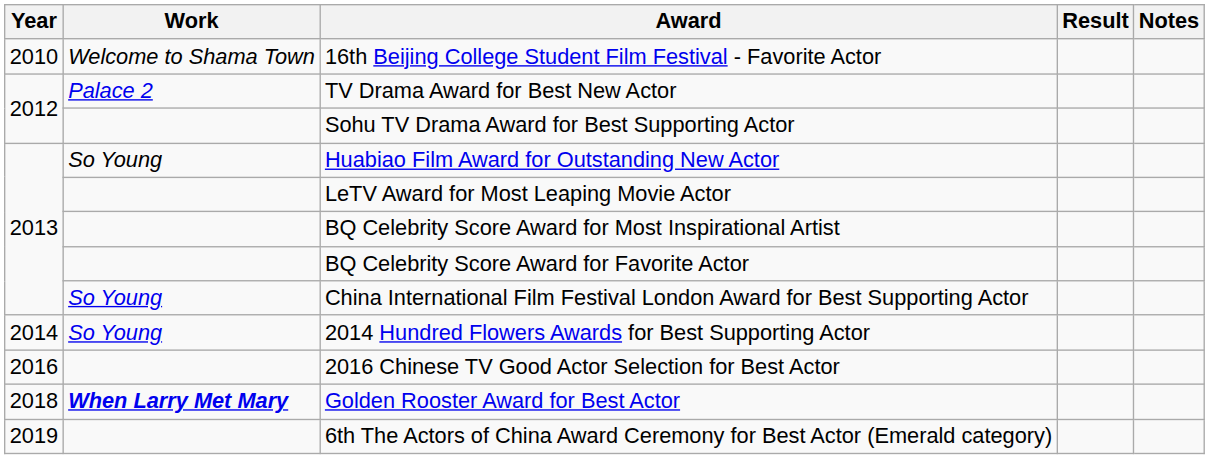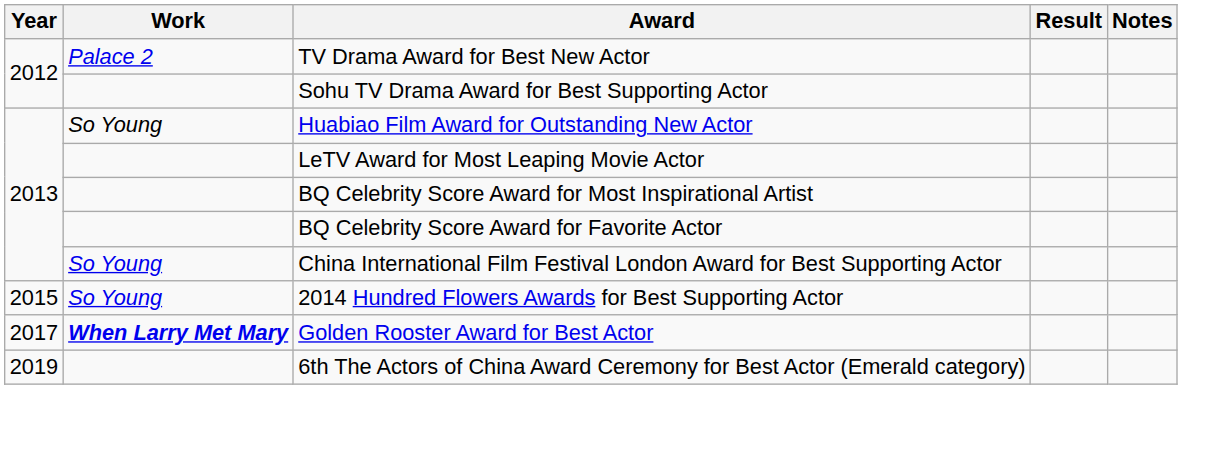- row: 2010 | Welcome to Shama Town | 16th Beijing College Student Film Festival - Favorite Actor
2014 Hundred Flowers Awards for Best Supporting Actor | Year: 2014 -> 2015
- row: 2016 | 2016 Chinese TV Good Actor Selection for Best Actor
Golden Rooster Award for Best Actor | Year: 2018 -> 2017
